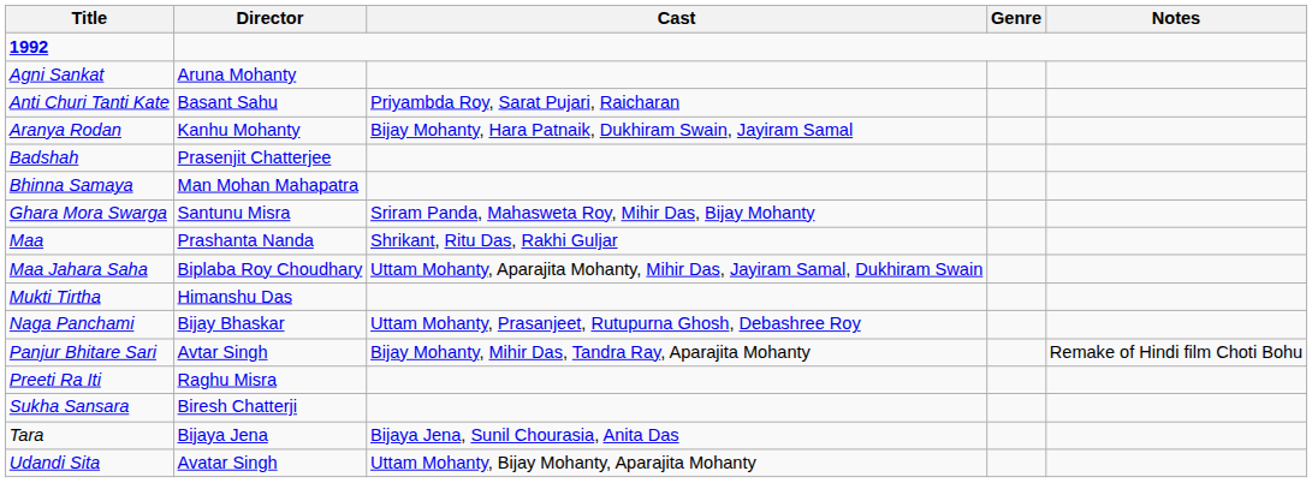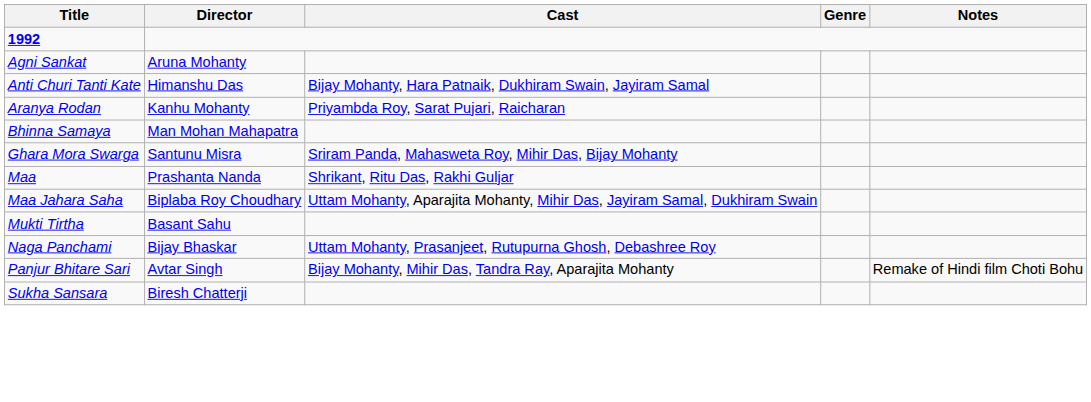Anti Churi Tanti Kate | Director: Basant Sahu -> Himanshu Das
Anti Churi Tanti Kate | Cast: Priyambda Roy, Sarat Pujari, Raicharan -> Bijay Mohanty, Hara Patnaik, Dukhiram Swain, Jayiram Samal
Aranya Rodan | Cast: Bijay Mohanty, Hara Patnaik, Dukhiram Swain, Jayiram Samal -> Priyambda Roy, Sarat Pujari, Raicharan
- row: Badshah | Prasenjit Chatterjee
Mukti Tirtha | Director: Himanshu Das -> Basant Sahu
- row: Preeti Ra Iti | Raghu Misra
- row: Tara | Bijaya Jena | Bijaya Jena, Sunil Chourasia, Anita Das
- row: Udandi Sita | Avatar Singh | Uttam Mohanty, Bijay Mohanty, Aparajita Mohanty
